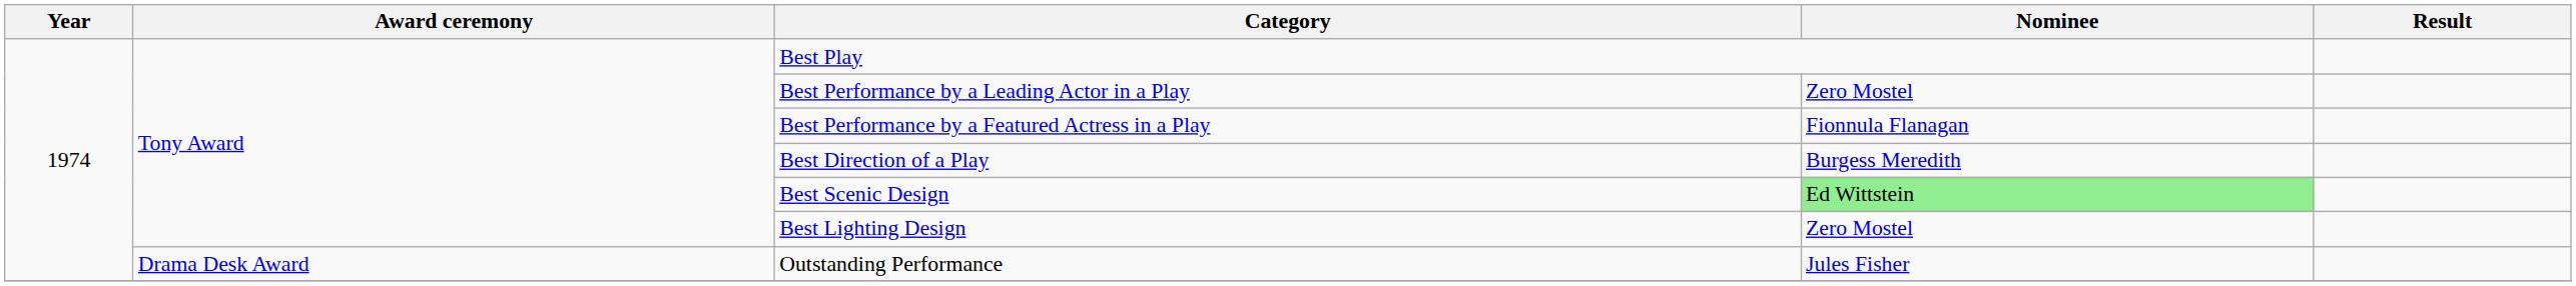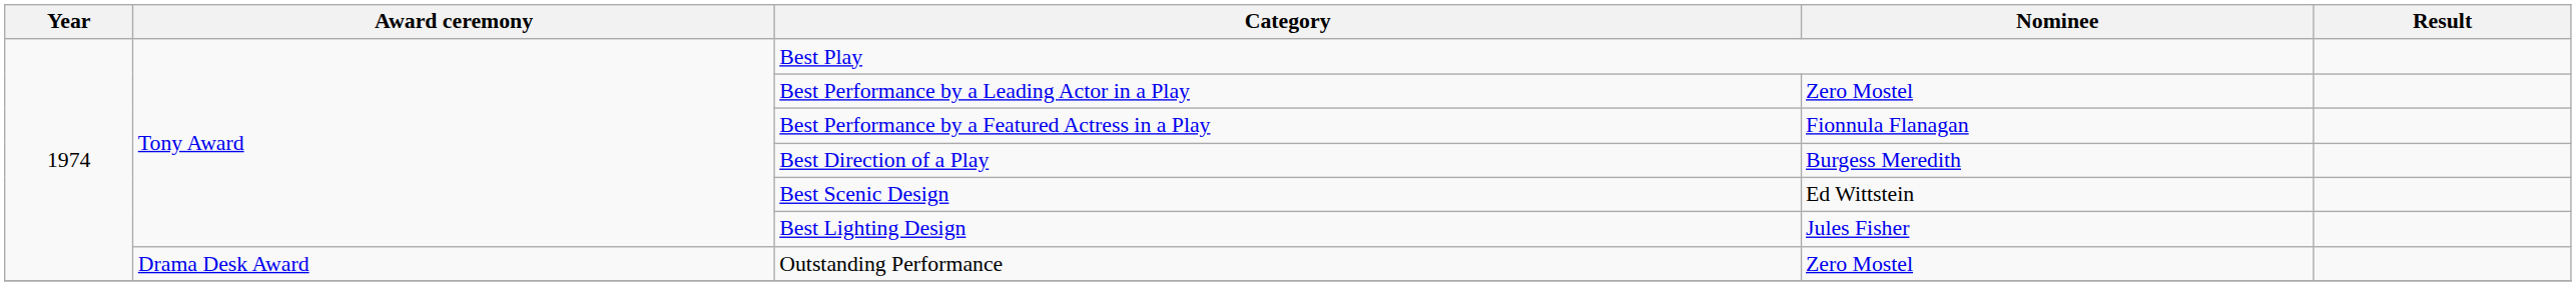Best Scenic Design | Nominee: lightgreen background -> no background
Best Lighting Design | Nominee: Zero Mostel -> Jules Fisher
Outstanding Performance | Nominee: Jules Fisher -> Zero Mostel
